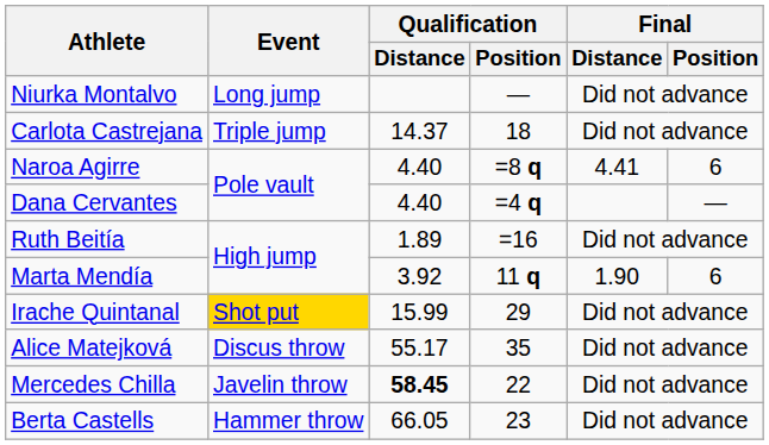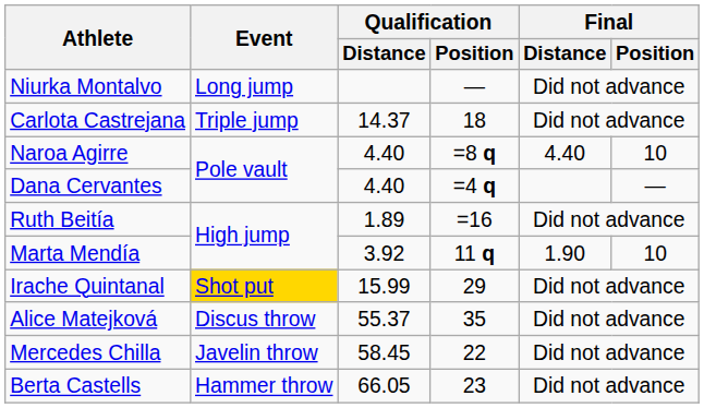Naroa Agirre | Final / Distance: 4.41 -> 4.40
Naroa Agirre | Final / Position: 6 -> 10
Marta Mendía | Final / Position: 6 -> 10
Alice Matejková | Qualification / Distance: 55.17 -> 55.37
Mercedes Chilla | Qualification / Distance: bold -> normal
